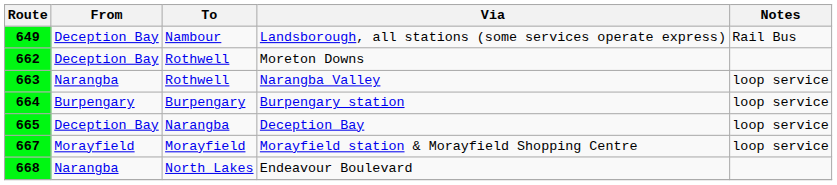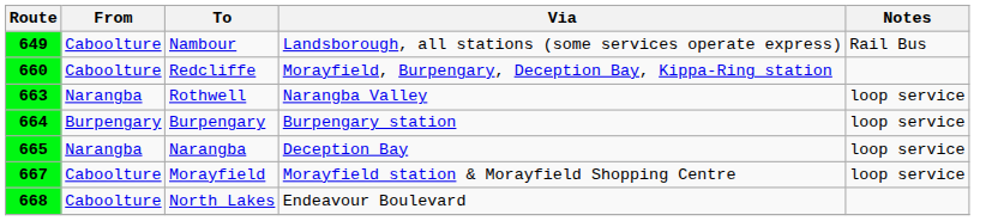649 | From: Deception Bay -> Caboolture
+ row: 660 | Caboolture | Redcliffe | Morayfield, Burpengary, Deception Bay, Kippa-Ring station
- row: 662 | Deception Bay | Rothwell | Moreton Downs
665 | From: Deception Bay -> Narangba
667 | From: Morayfield -> Caboolture
668 | From: Narangba -> Caboolture
